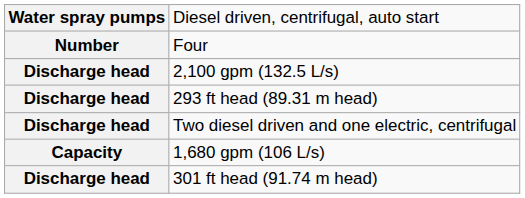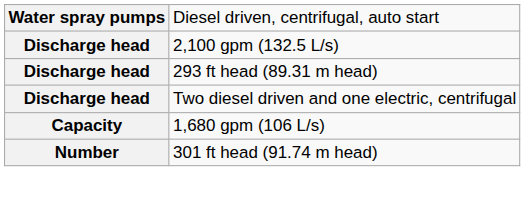- row: Number | Four
301 ft head (91.74 m head) | column 1: Discharge head -> Number
